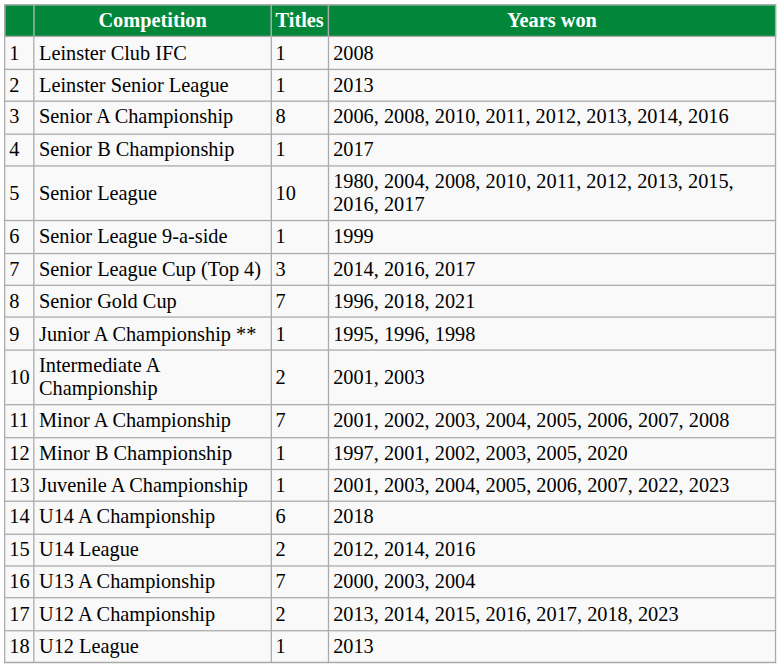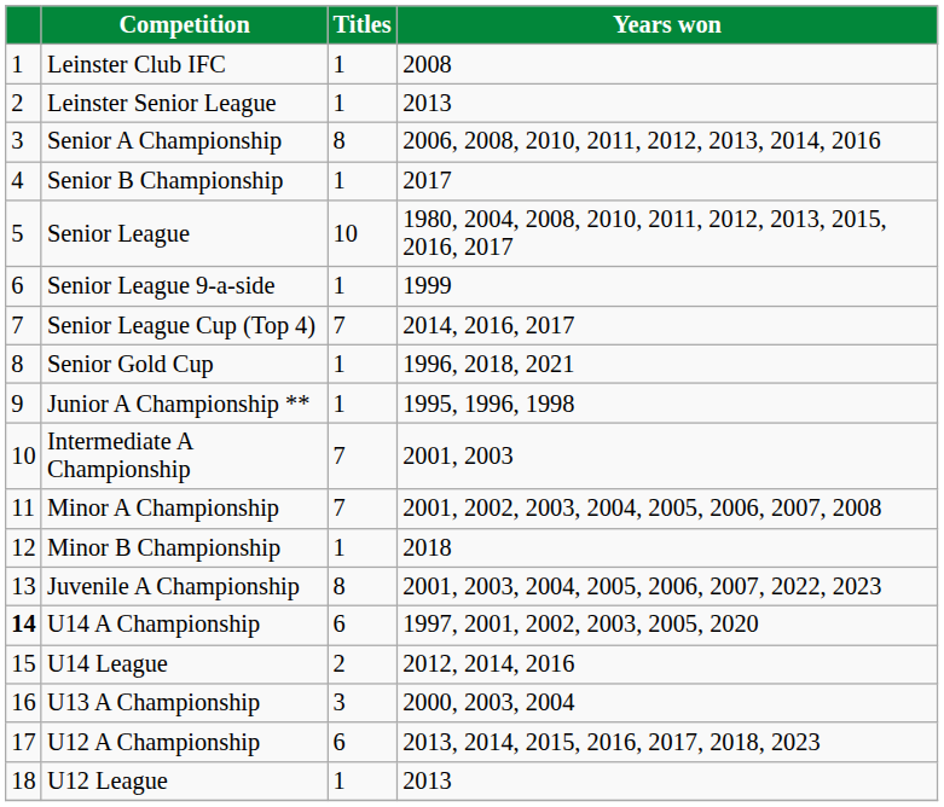Senior League Cup (Top 4) | Titles: 3 -> 7
Senior Gold Cup | Titles: 7 -> 1
Intermediate A Championship | Titles: 2 -> 7
Minor B Championship | Years won: 1997, 2001, 2002, 2003, 2005, 2020 -> 2018
Juvenile A Championship | Titles: 1 -> 8
U14 A Championship | column 1: normal -> bold
U14 A Championship | Years won: 2018 -> 1997, 2001, 2002, 2003, 2005, 2020
U13 A Championship | Titles: 7 -> 3
U12 A Championship | Titles: 2 -> 6
